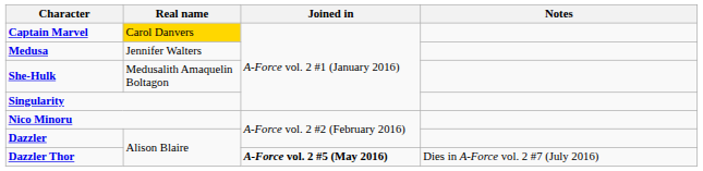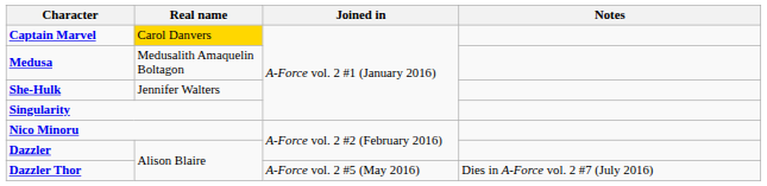Medusa | Real name: Jennifer Walters -> Medusalith Amaquelin Boltagon
She-Hulk | Real name: Medusalith Amaquelin Boltagon -> Jennifer Walters
Dazzler Thor | Joined in: bold -> normal
